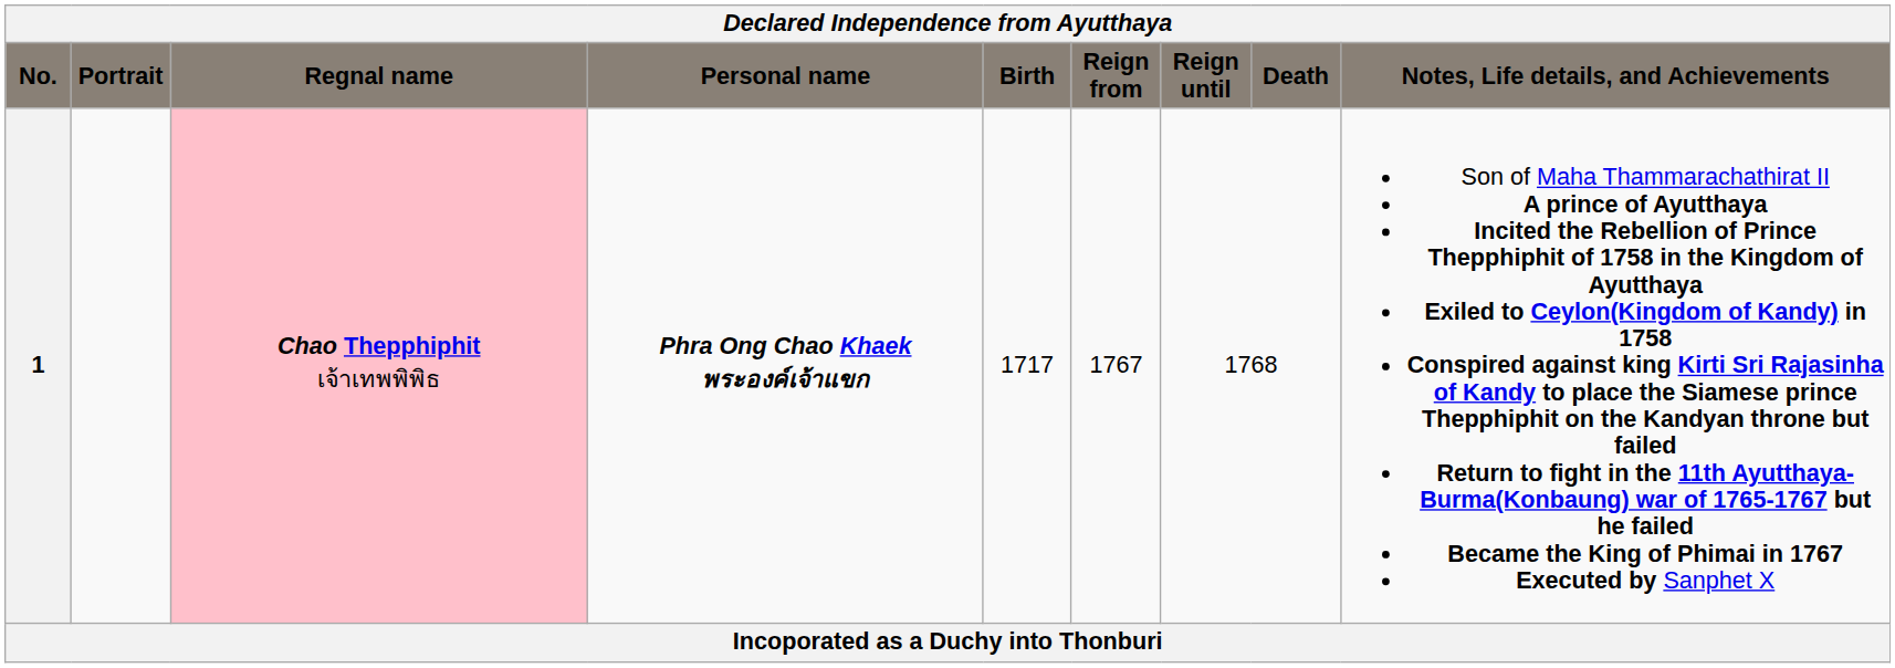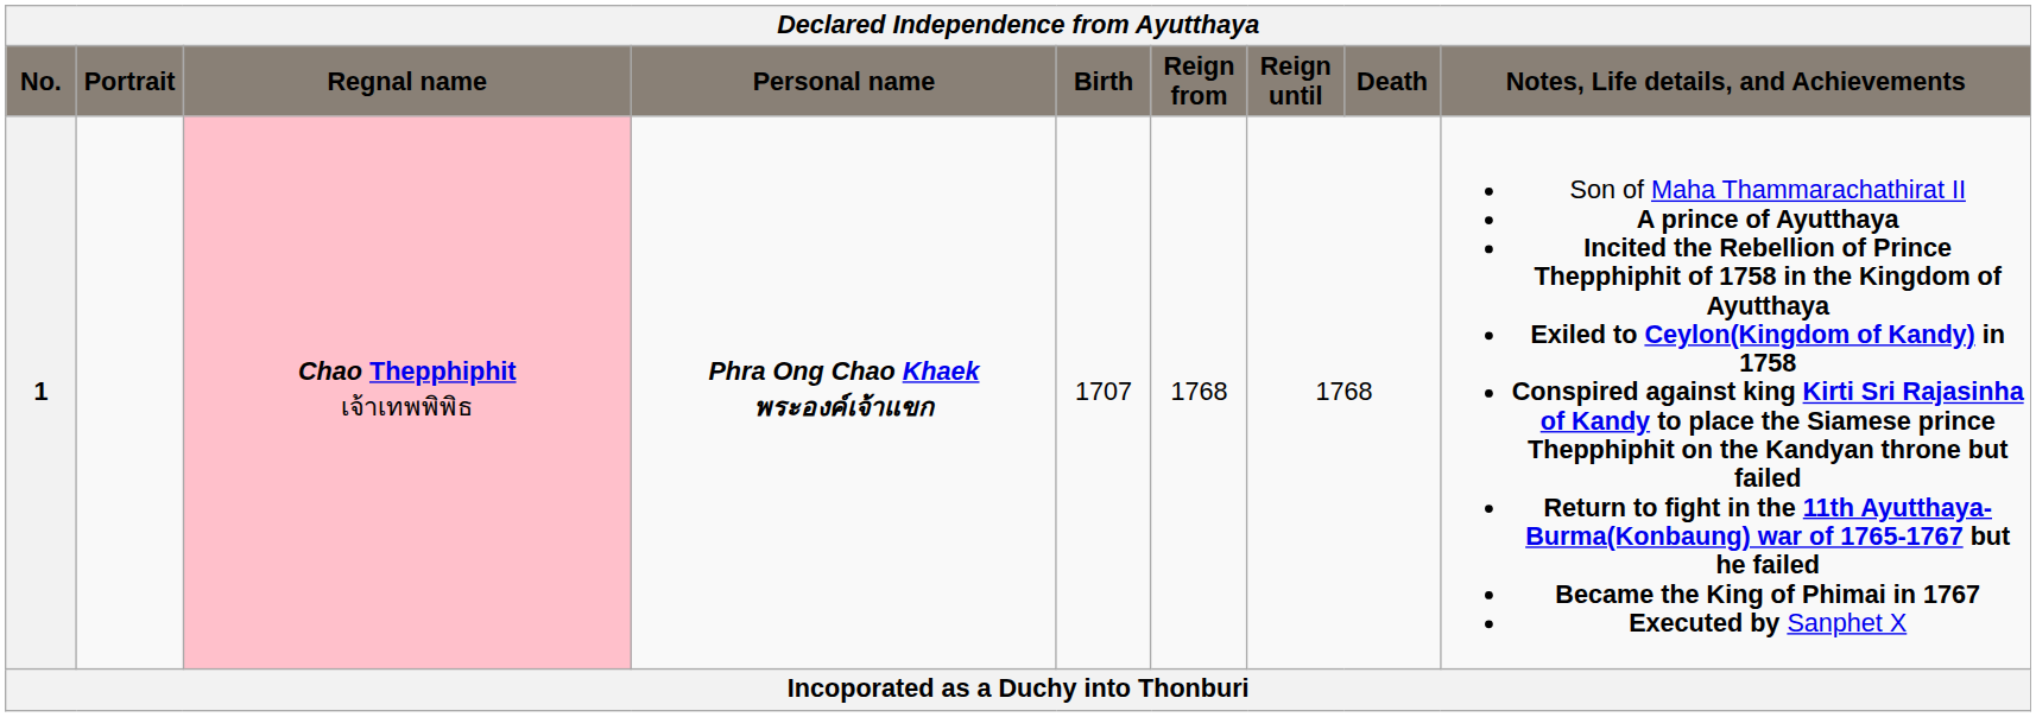1 | Birth: 1717 -> 1707
1 | Reign from: 1767 -> 1768
